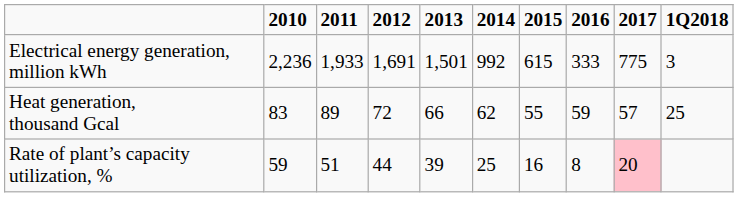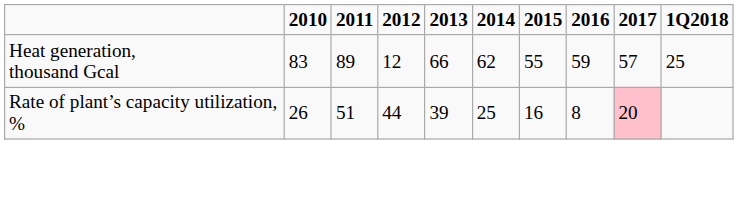- row: Electrical energy generation, million kWh | 2,236 | 1,933 | 1,691 | 1,501 | 992 | 615 | 333 | 775 | 3
Heat generation, thousand Gcal | 2012: 72 -> 12
Rate of plant’s capacity utilization, % | 2010: 59 -> 26
